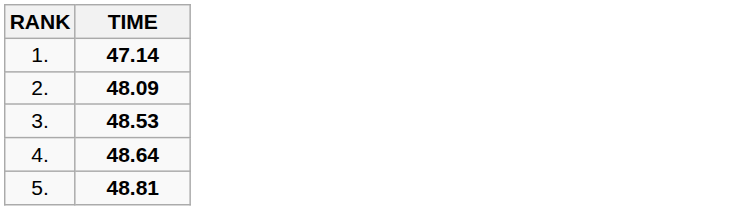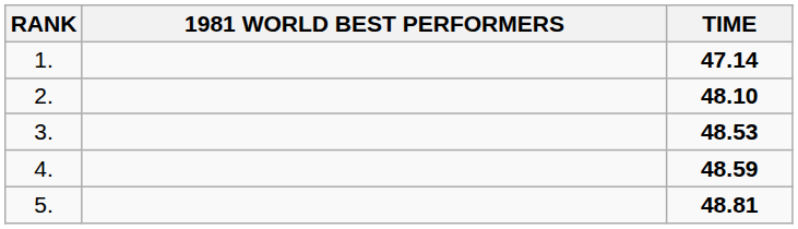+ column: 1981 WORLD BEST PERFORMERS
2. | TIME: 48.09 -> 48.10
4. | TIME: 48.64 -> 48.59
